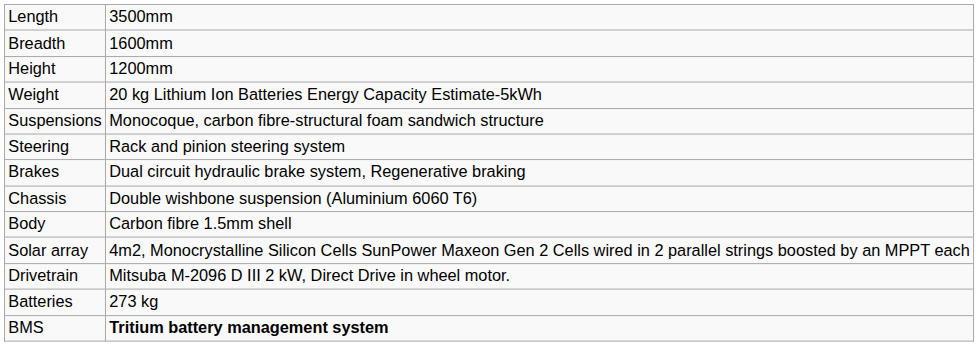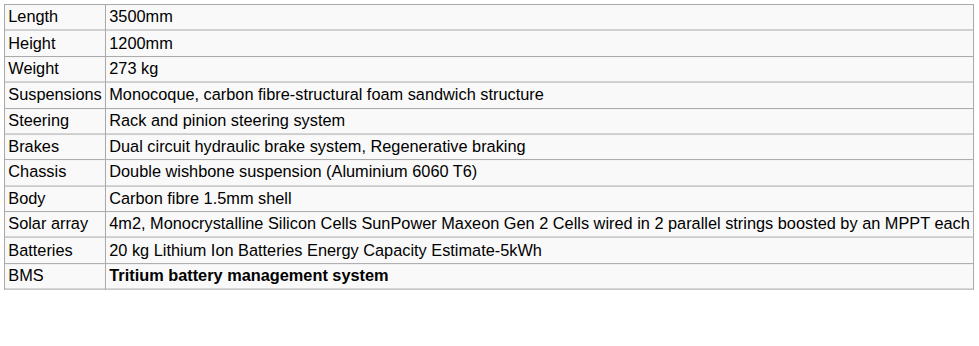- row: Breadth | 1600mm
Weight | column 2: 20 kg Lithium Ion Batteries Energy Capacity Estimate-5kWh -> 273 kg
- row: Drivetrain | Mitsuba M-2096 D III 2 kW, Direct Drive in wheel motor.
Batteries | column 2: 273 kg -> 20 kg Lithium Ion Batteries Energy Capacity Estimate-5kWh
